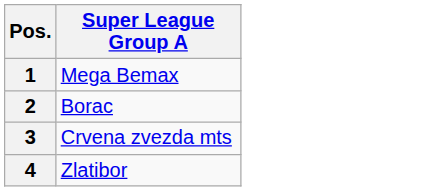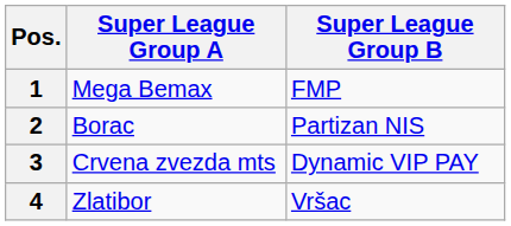+ column: Super League Group B | FMP | Partizan NIS | Dynamic VIP PAY | Vršac
